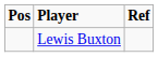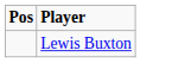- column: Ref
